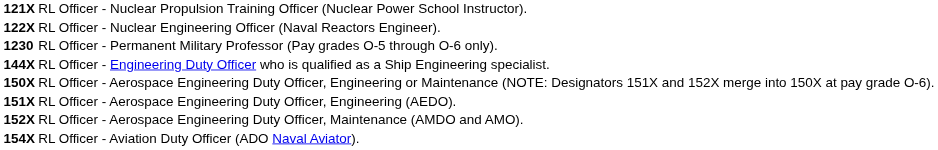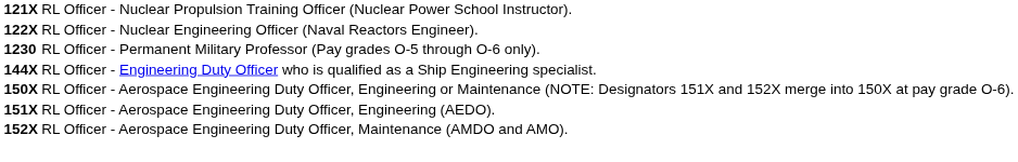- row: 154X | RL Officer - Aviation Duty Officer (ADO Naval Aviator).
